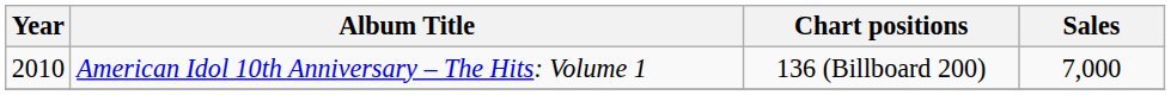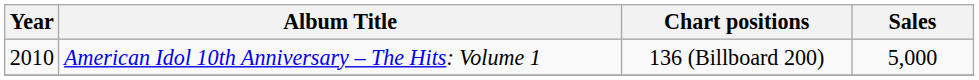American Idol 10th Anniversary – The Hits: Volume 1 | Sales: 7,000 -> 5,000
